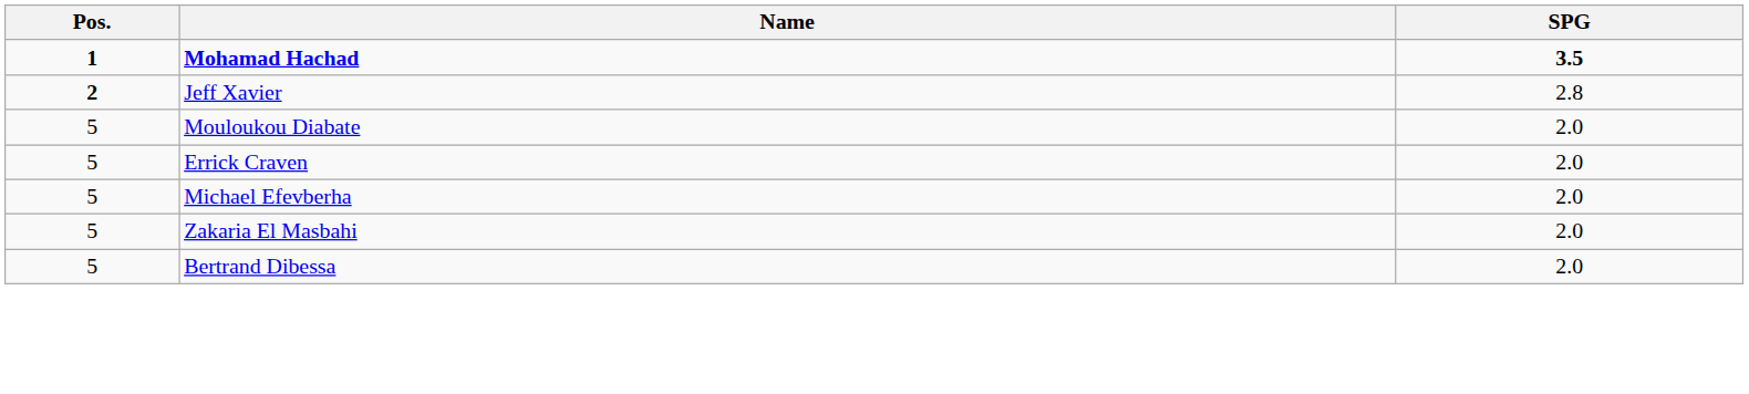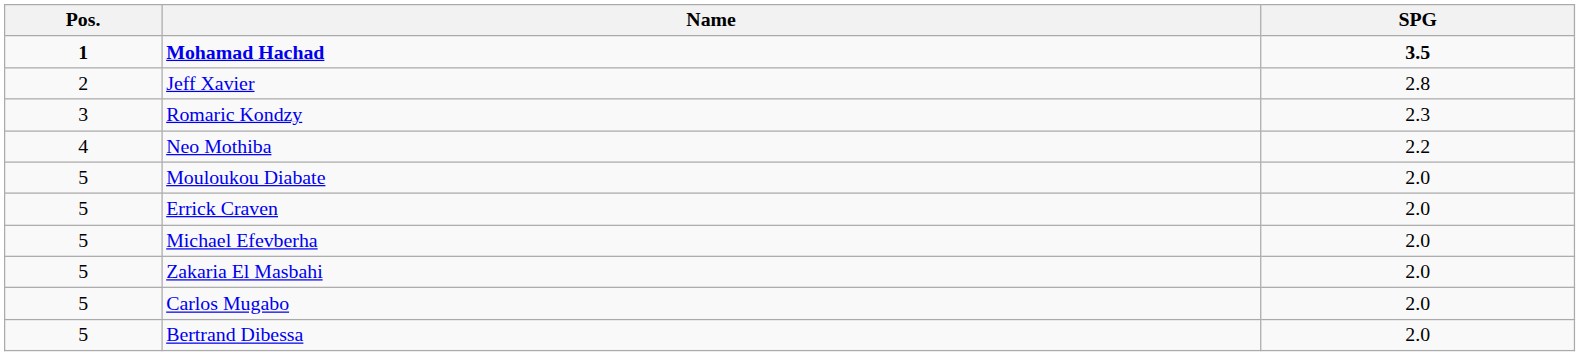Jeff Xavier | Pos.: bold -> normal
+ row: 3 | Romaric Kondzy | 2.3
+ row: 4 | Neo Mothiba | 2.2
+ row: 5 | Carlos Mugabo | 2.0
